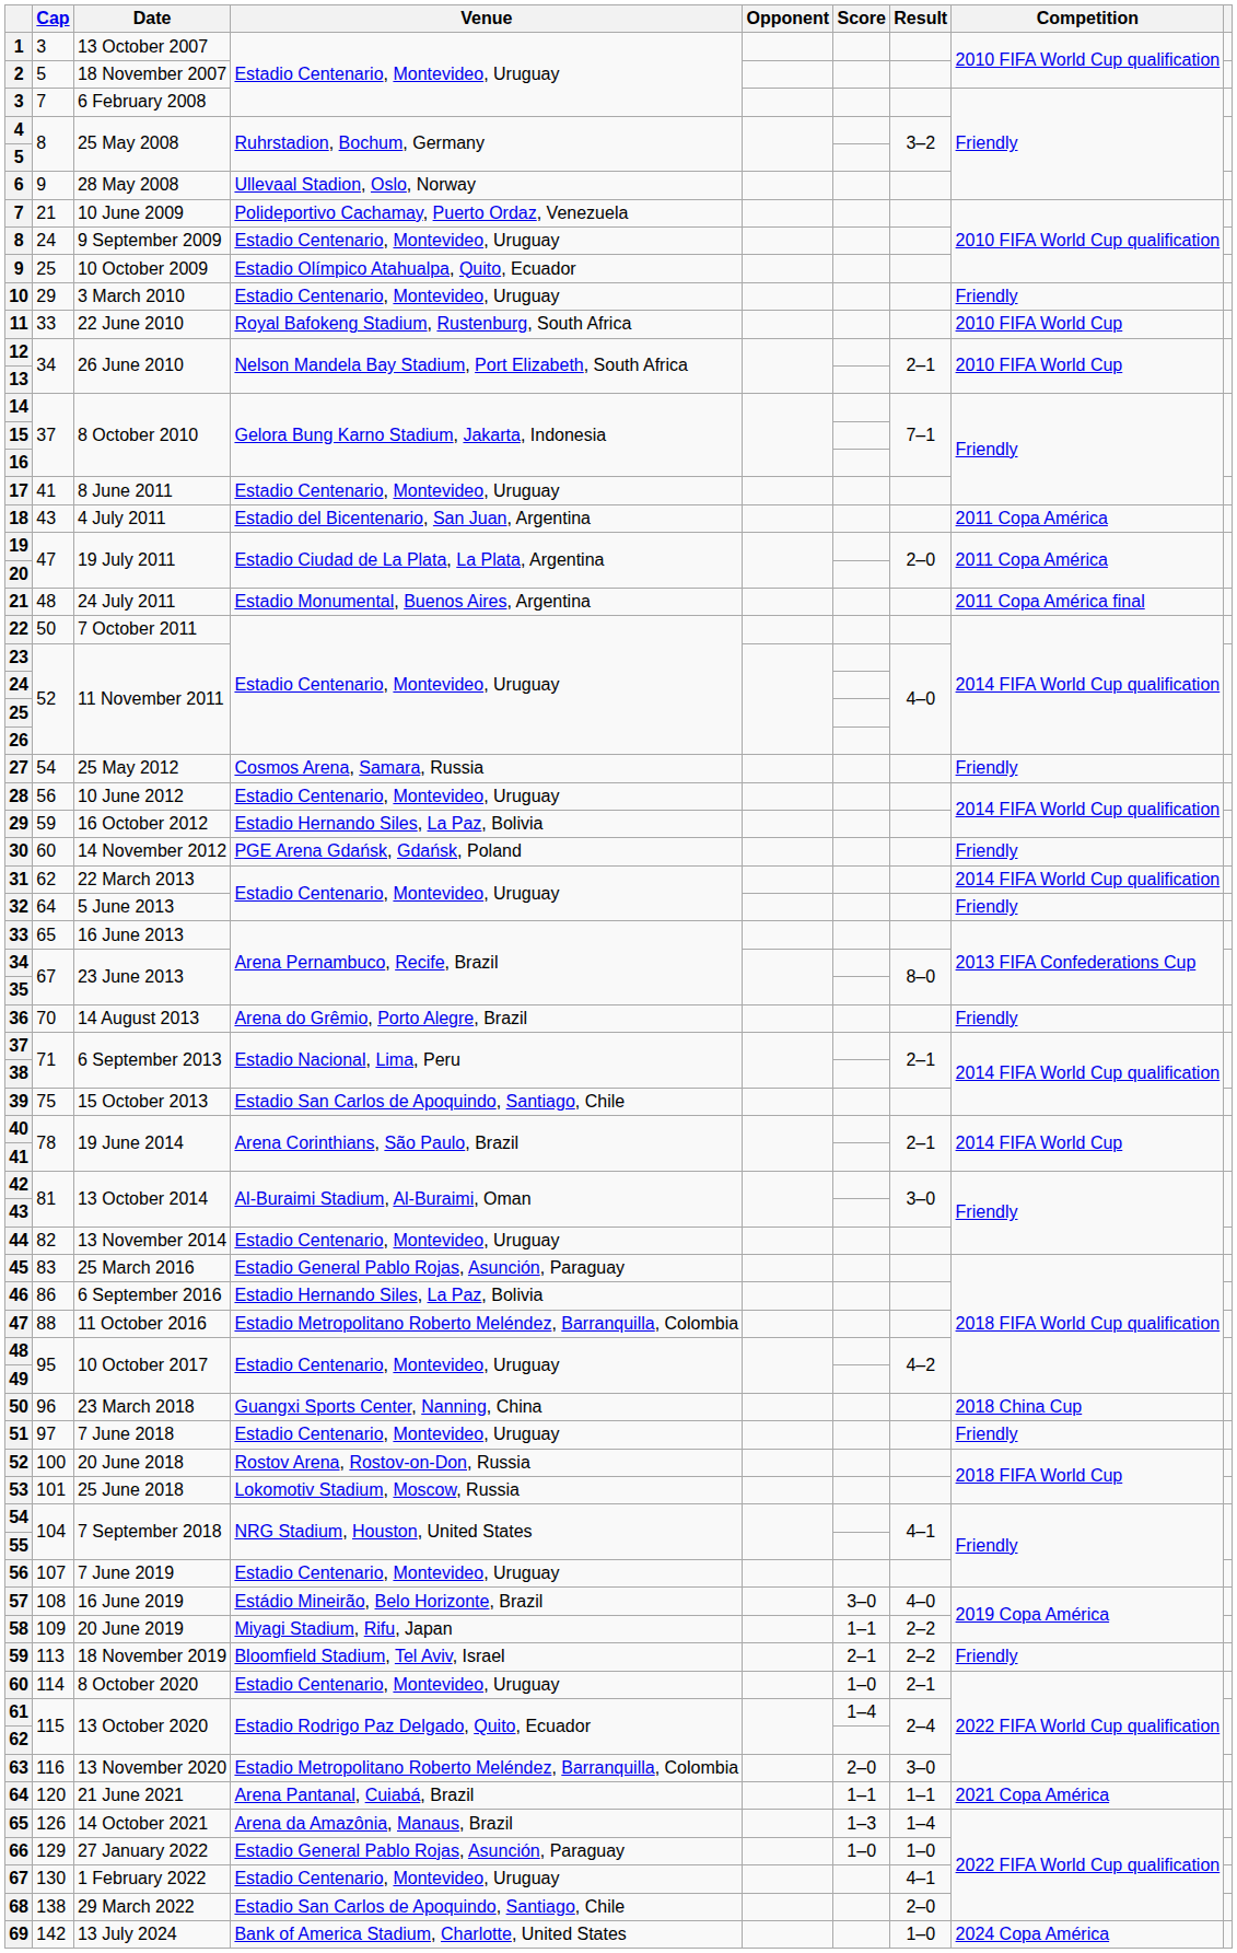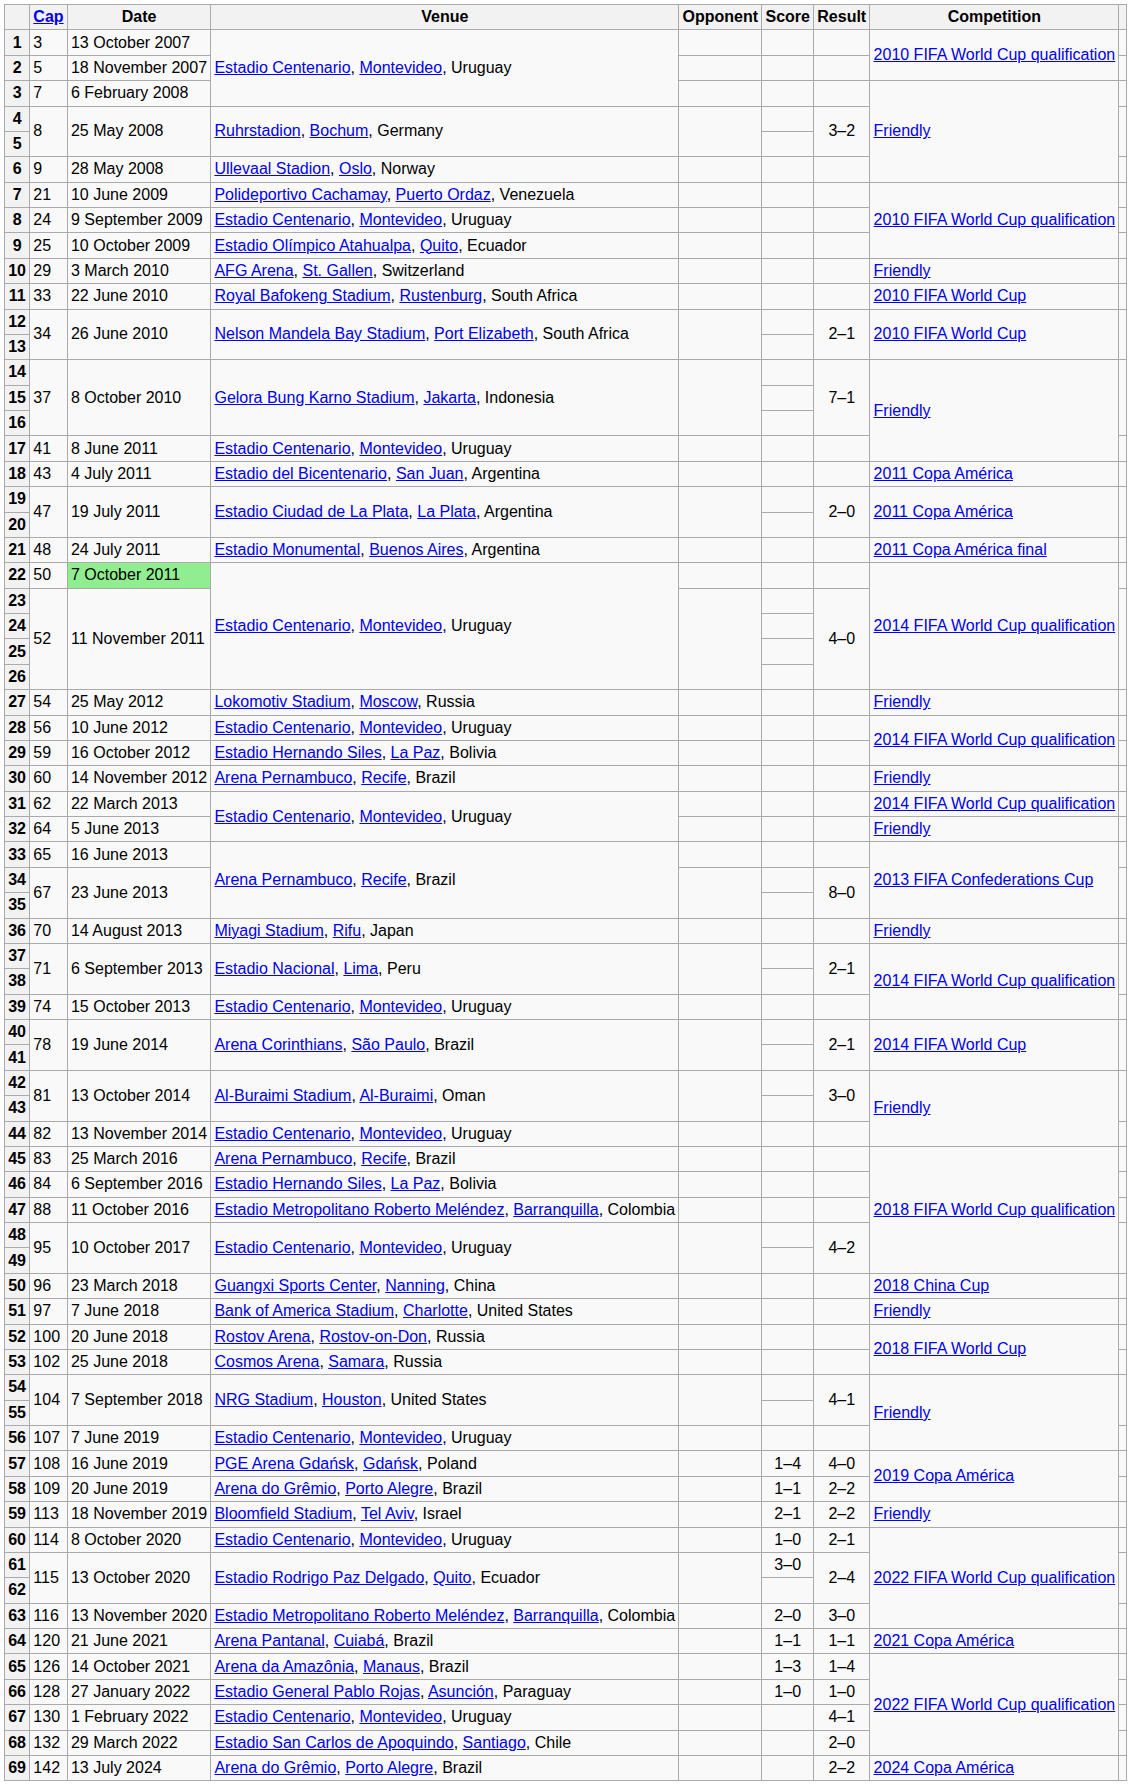10 | Venue: Estadio Centenario, Montevideo, Uruguay -> AFG Arena, St. Gallen, Switzerland
22 | Date: no background -> lightgreen background
27 | Venue: Cosmos Arena, Samara, Russia -> Lokomotiv Stadium, Moscow, Russia
30 | Venue: PGE Arena Gdańsk, Gdańsk, Poland -> Arena Pernambuco, Recife, Brazil
36 | Venue: Arena do Grêmio, Porto Alegre, Brazil -> Miyagi Stadium, Rifu, Japan
39 | Cap: 75 -> 74
39 | Venue: Estadio San Carlos de Apoquindo, Santiago, Chile -> Estadio Centenario, Montevideo, Uruguay
45 | Venue: Estadio General Pablo Rojas, Asunción, Paraguay -> Arena Pernambuco, Recife, Brazil
46 | Cap: 86 -> 84
51 | Venue: Estadio Centenario, Montevideo, Uruguay -> Bank of America Stadium, Charlotte, United States
53 | Cap: 101 -> 102
53 | Venue: Lokomotiv Stadium, Moscow, Russia -> Cosmos Arena, Samara, Russia
57 | Venue: Estádio Mineirão, Belo Horizonte, Brazil -> PGE Arena Gdańsk, Gdańsk, Poland
57 | Score: 3–0 -> 1–4
58 | Venue: Miyagi Stadium, Rifu, Japan -> Arena do Grêmio, Porto Alegre, Brazil
61 | Score: 1–4 -> 3–0
66 | Cap: 129 -> 128
68 | Cap: 138 -> 132
69 | Venue: Bank of America Stadium, Charlotte, United States -> Arena do Grêmio, Porto Alegre, Brazil
69 | Result: 1–0 -> 2–2
